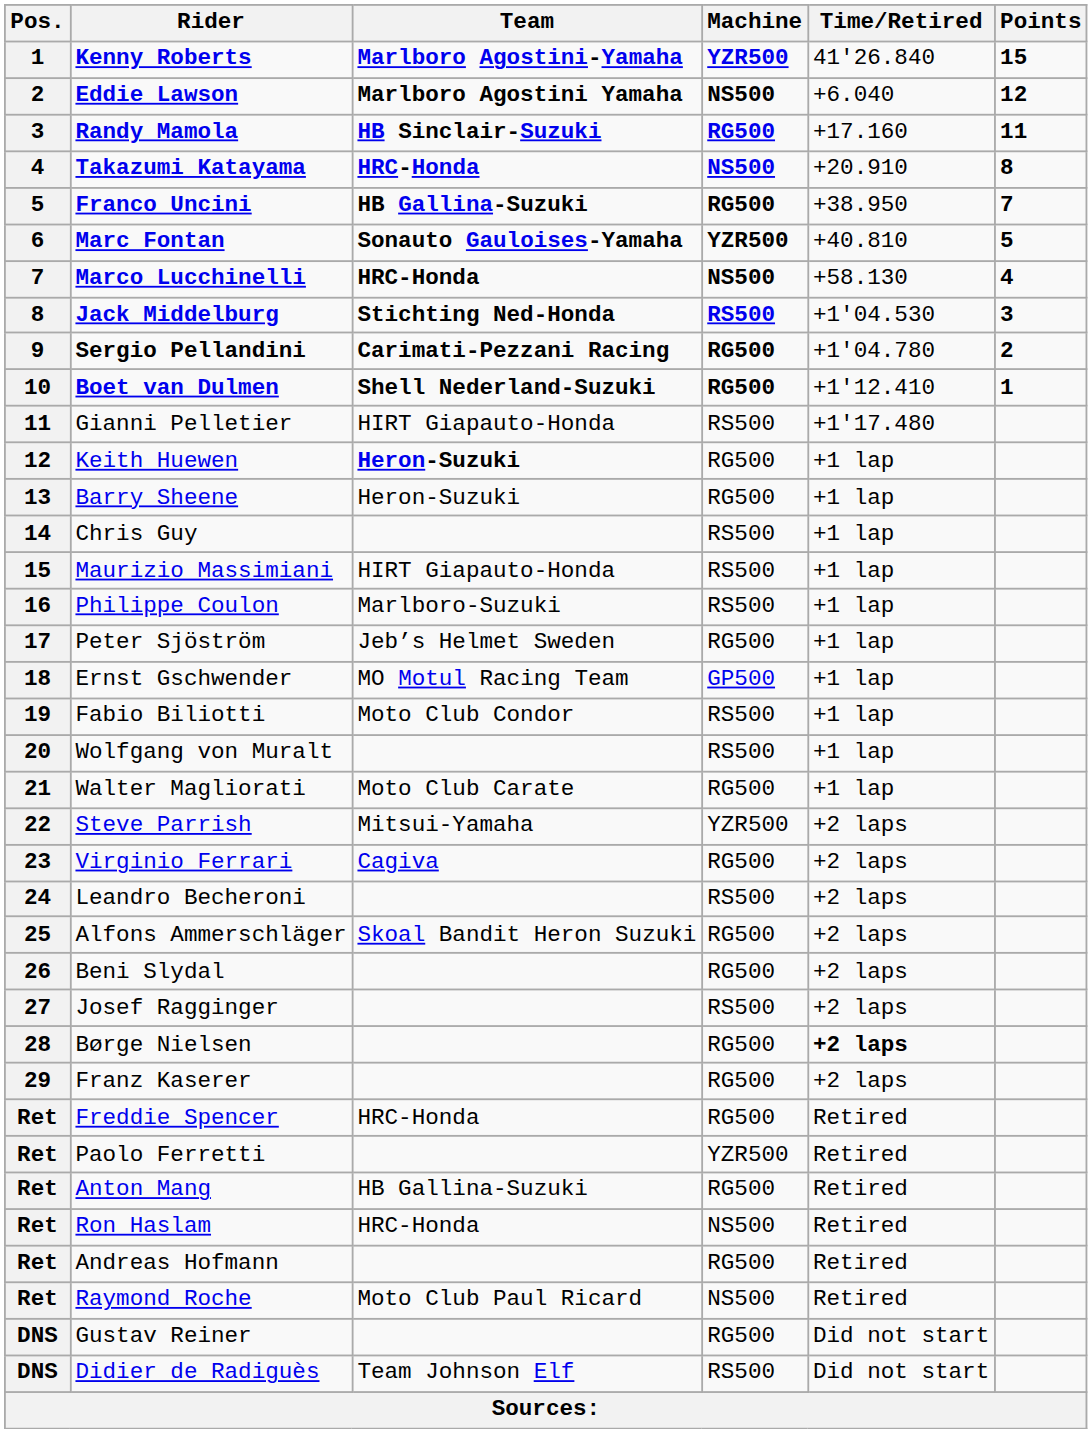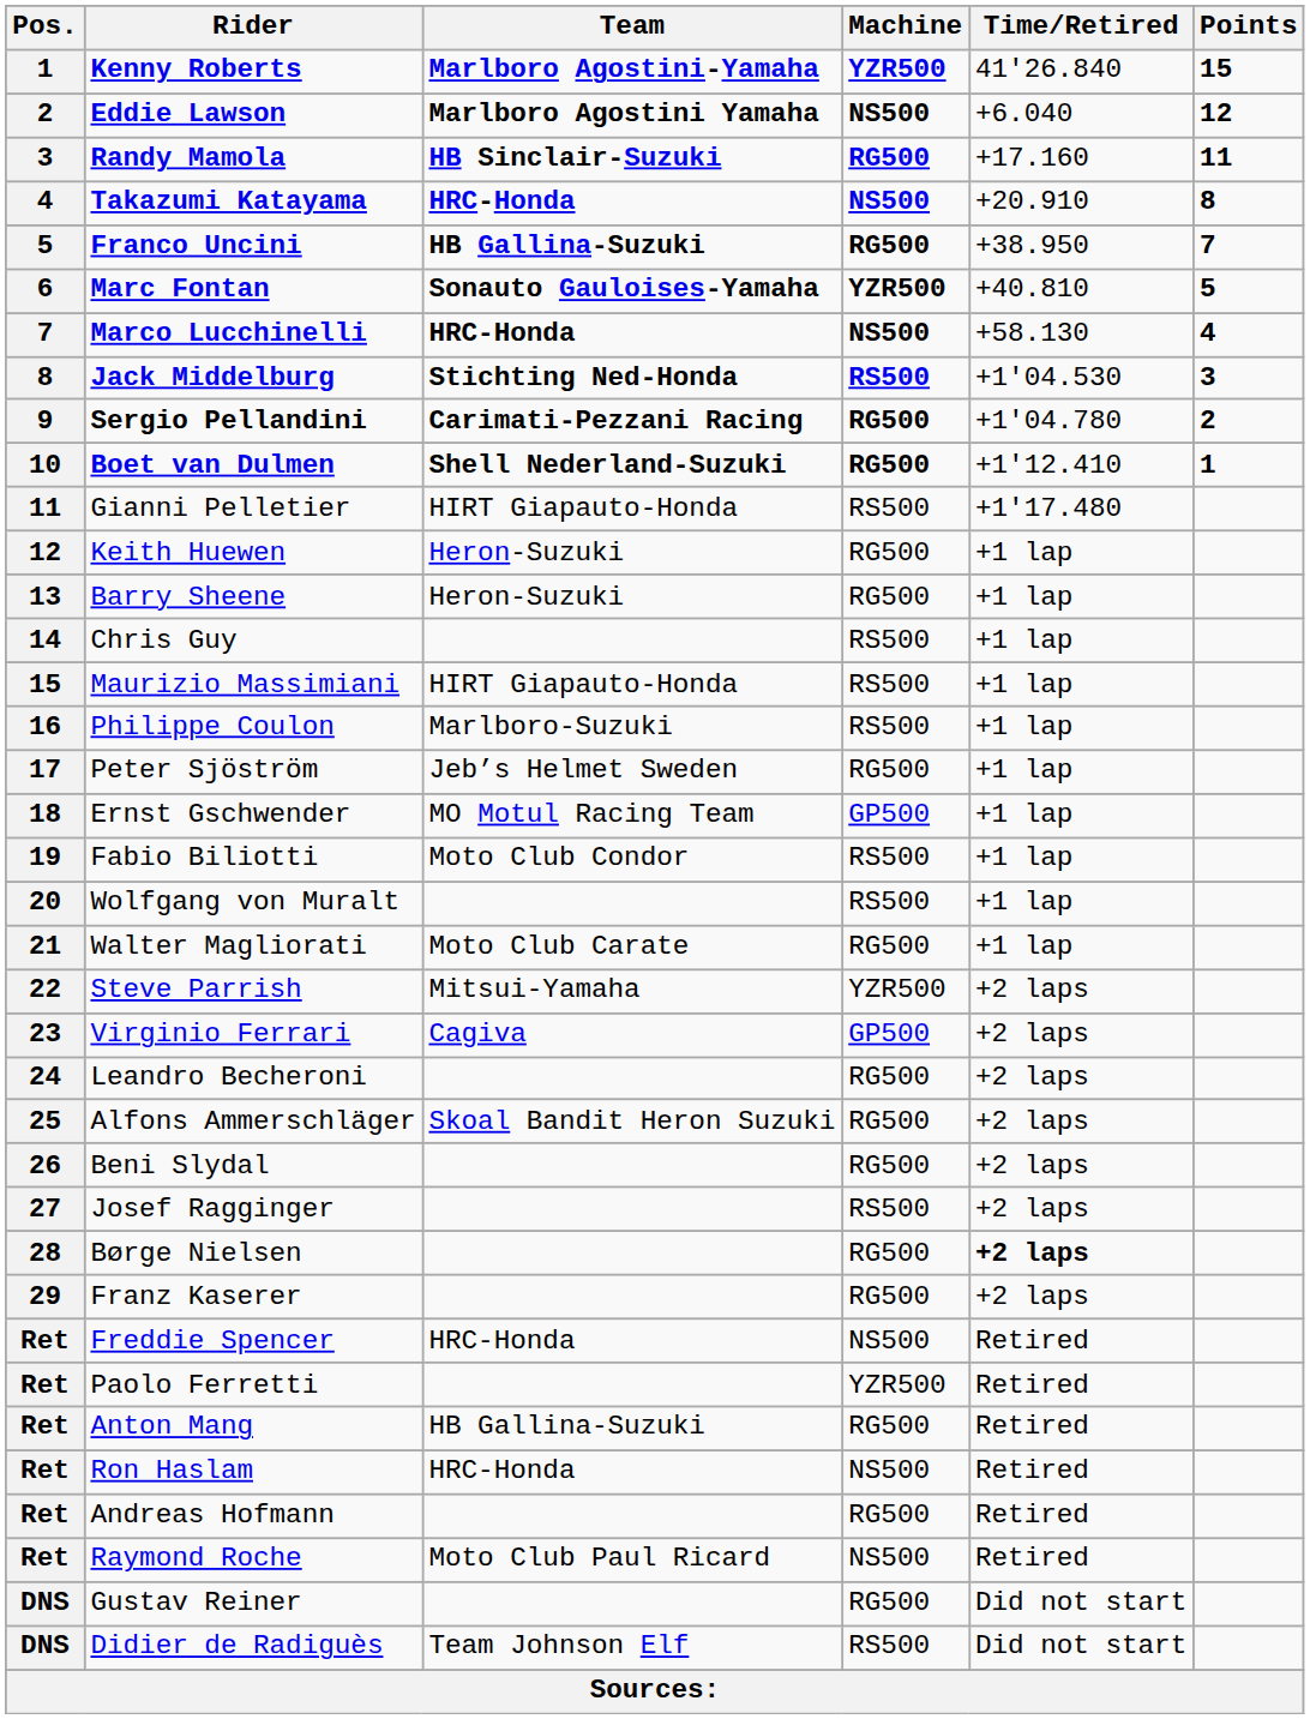Keith Huewen | Team: bold -> normal
Virginio Ferrari | Machine: RG500 -> GP500
Leandro Becheroni | Machine: RS500 -> RG500
Freddie Spencer | Machine: RG500 -> NS500
